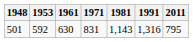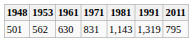501 | 1953: 592 -> 562
501 | 1991: 1,316 -> 1,319
